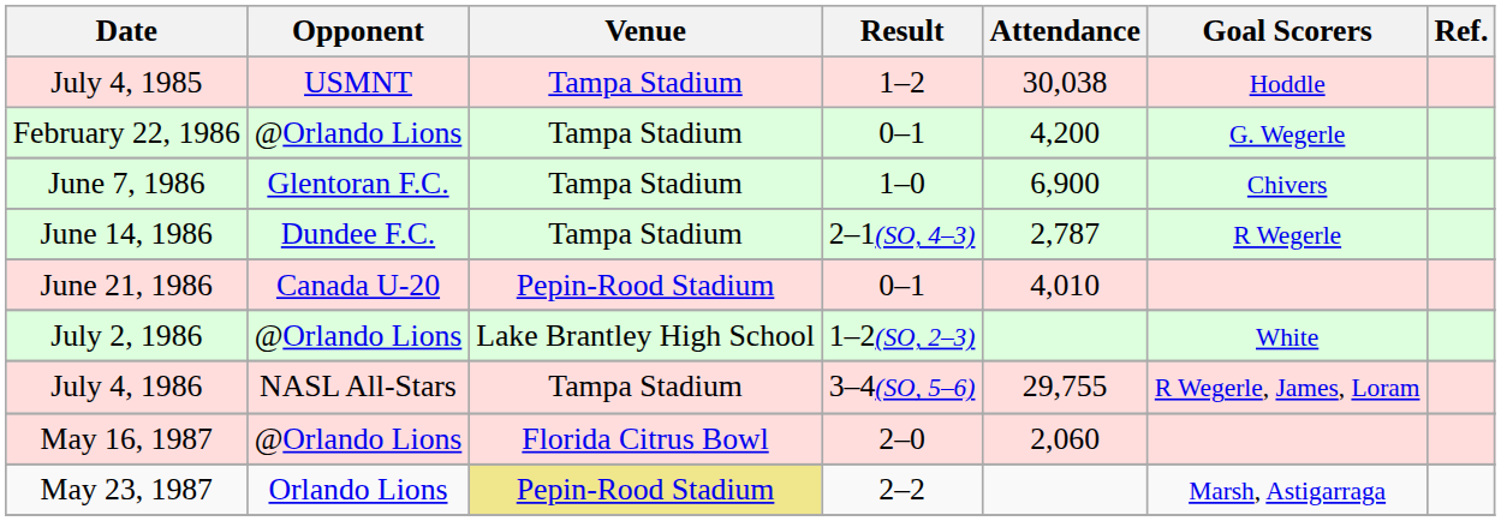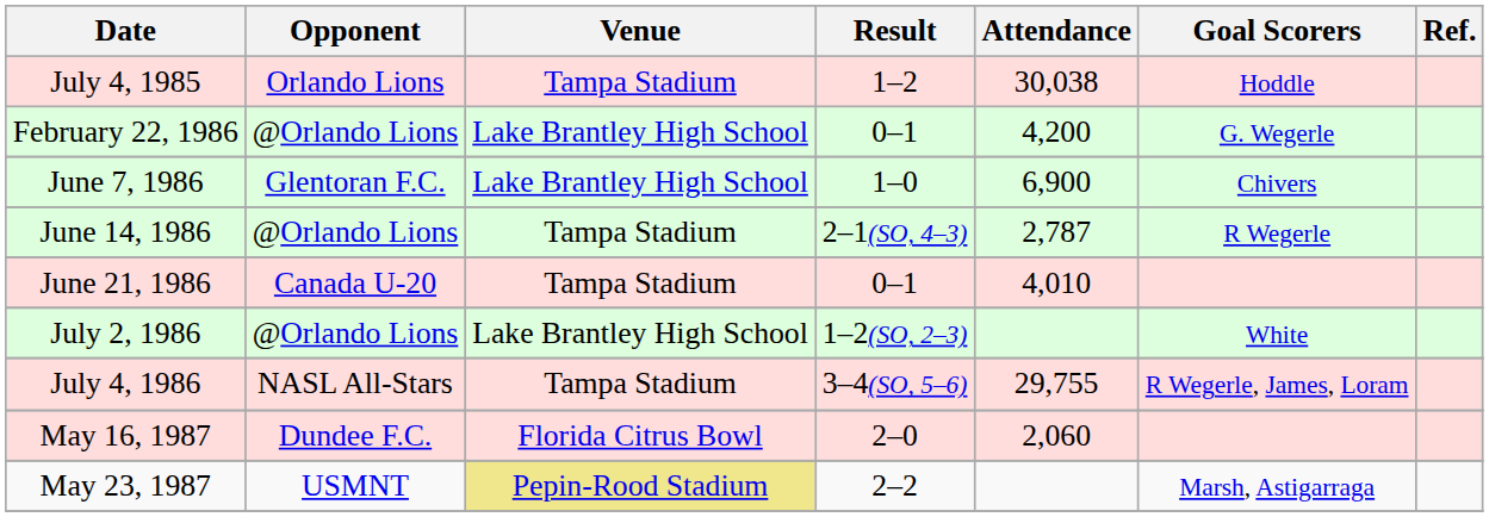July 4, 1985 | Opponent: USMNT -> Orlando Lions
February 22, 1986 | Venue: Tampa Stadium -> Lake Brantley High School
June 7, 1986 | Venue: Tampa Stadium -> Lake Brantley High School
June 14, 1986 | Opponent: Dundee F.C. -> @Orlando Lions
June 21, 1986 | Venue: Pepin-Rood Stadium -> Tampa Stadium
May 16, 1987 | Opponent: @Orlando Lions -> Dundee F.C.
May 23, 1987 | Opponent: Orlando Lions -> USMNT
